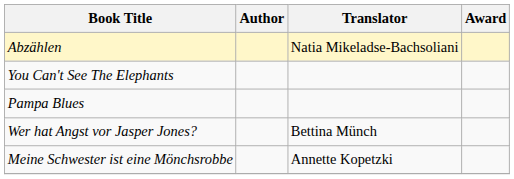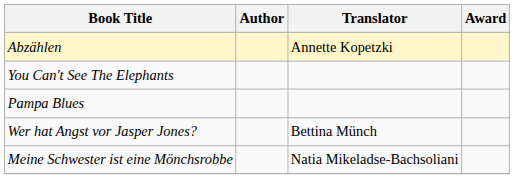Abzählen | Translator: Natia Mikeladse-Bachsoliani -> Annette Kopetzki
Meine Schwester ist eine Mönchsrobbe | Translator: Annette Kopetzki -> Natia Mikeladse-Bachsoliani
